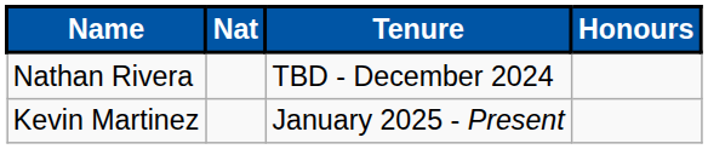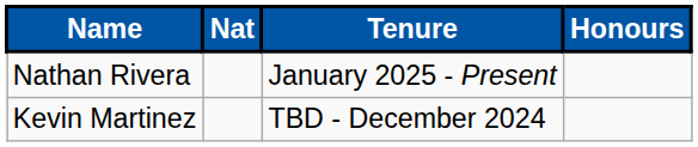Nathan Rivera | Tenure: TBD - December 2024 -> January 2025 - Present
Kevin Martinez | Tenure: January 2025 - Present -> TBD - December 2024
